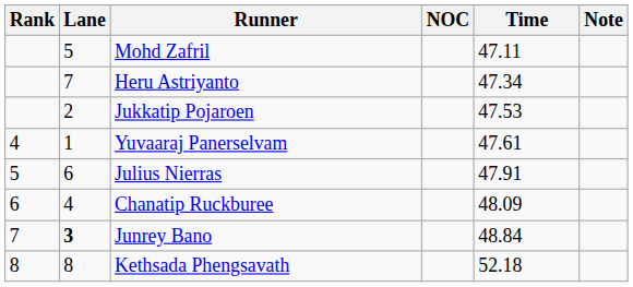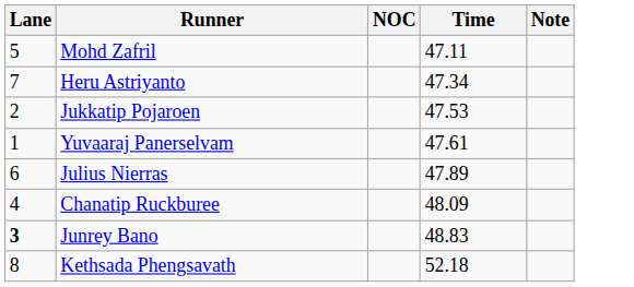- column: Rank | 4 | 5 | 6 | 7 | 8
Julius Nierras | Time: 47.91 -> 47.89
Junrey Bano | Time: 48.84 -> 48.83
